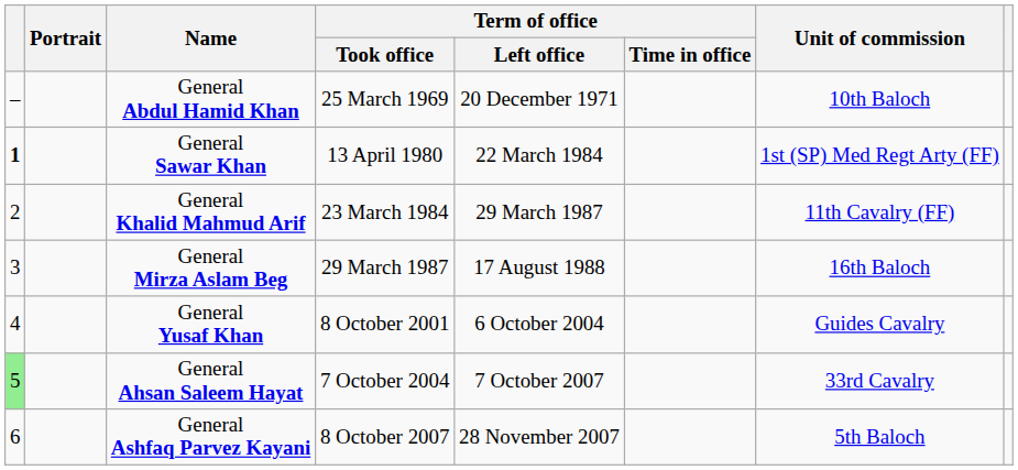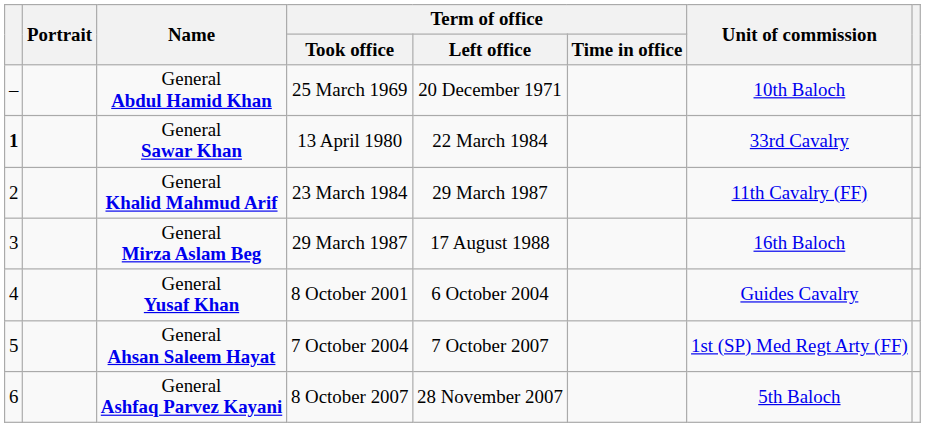General Sawar Khan | Unit of commission: 1st (SP) Med Regt Arty (FF) -> 33rd Cavalry
General Ahsan Saleem Hayat | column 1: lightgreen background -> no background
General Ahsan Saleem Hayat | Unit of commission: 33rd Cavalry -> 1st (SP) Med Regt Arty (FF)
